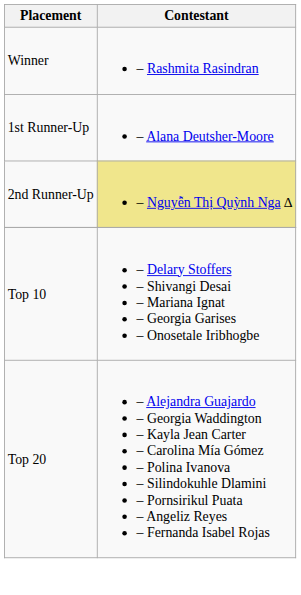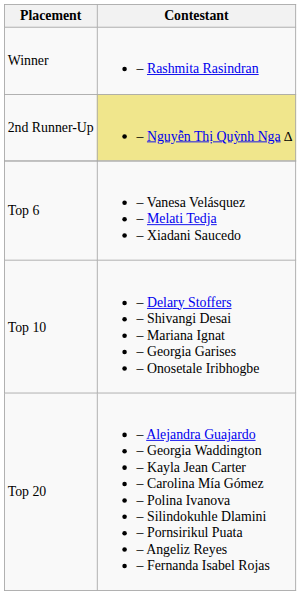- row: 1st Runner-Up | – Alana Deutsher-Moore
+ row: Top 6 | – Vanesa Velásquez – Melati Tedja – Xiadani Saucedo
